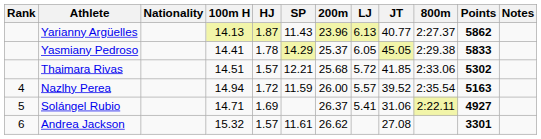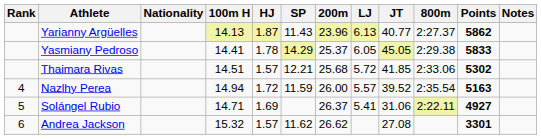Andrea Jackson | SP: 11.61 -> 11.62
